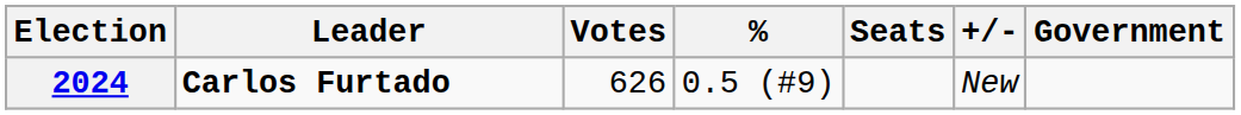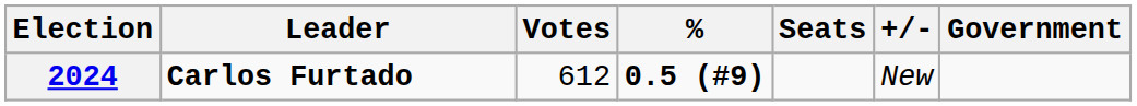2024 | Votes: 626 -> 612
2024 | %: normal -> bold
